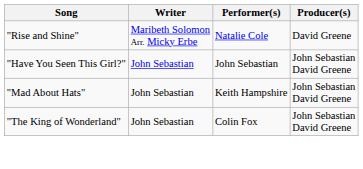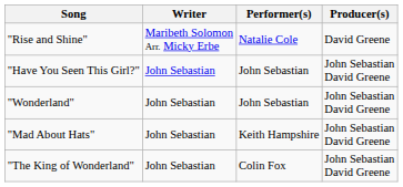+ row: "Wonderland" | John Sebastian | John Sebastian | John Sebastian David Greene
